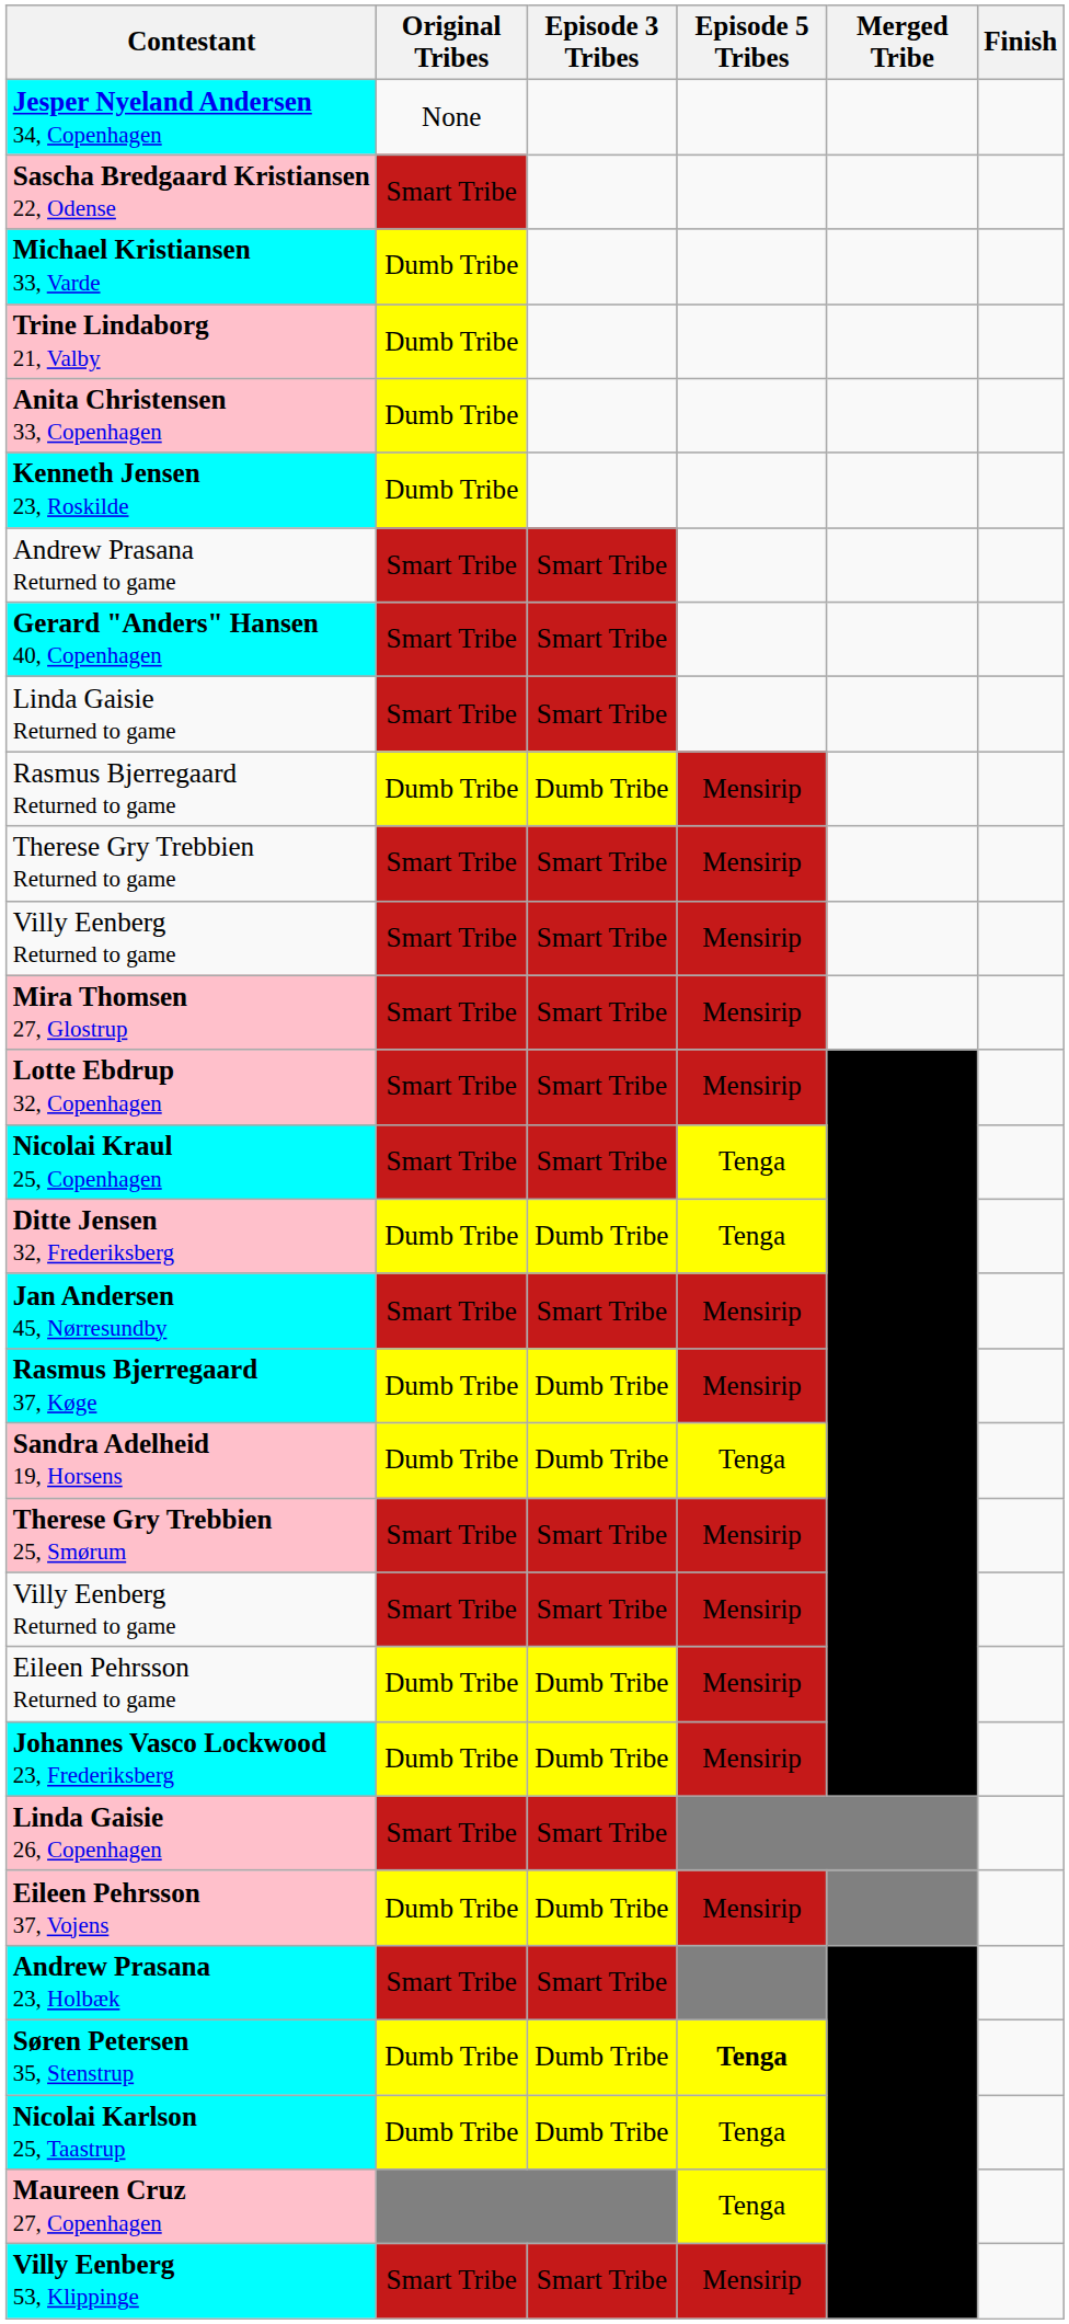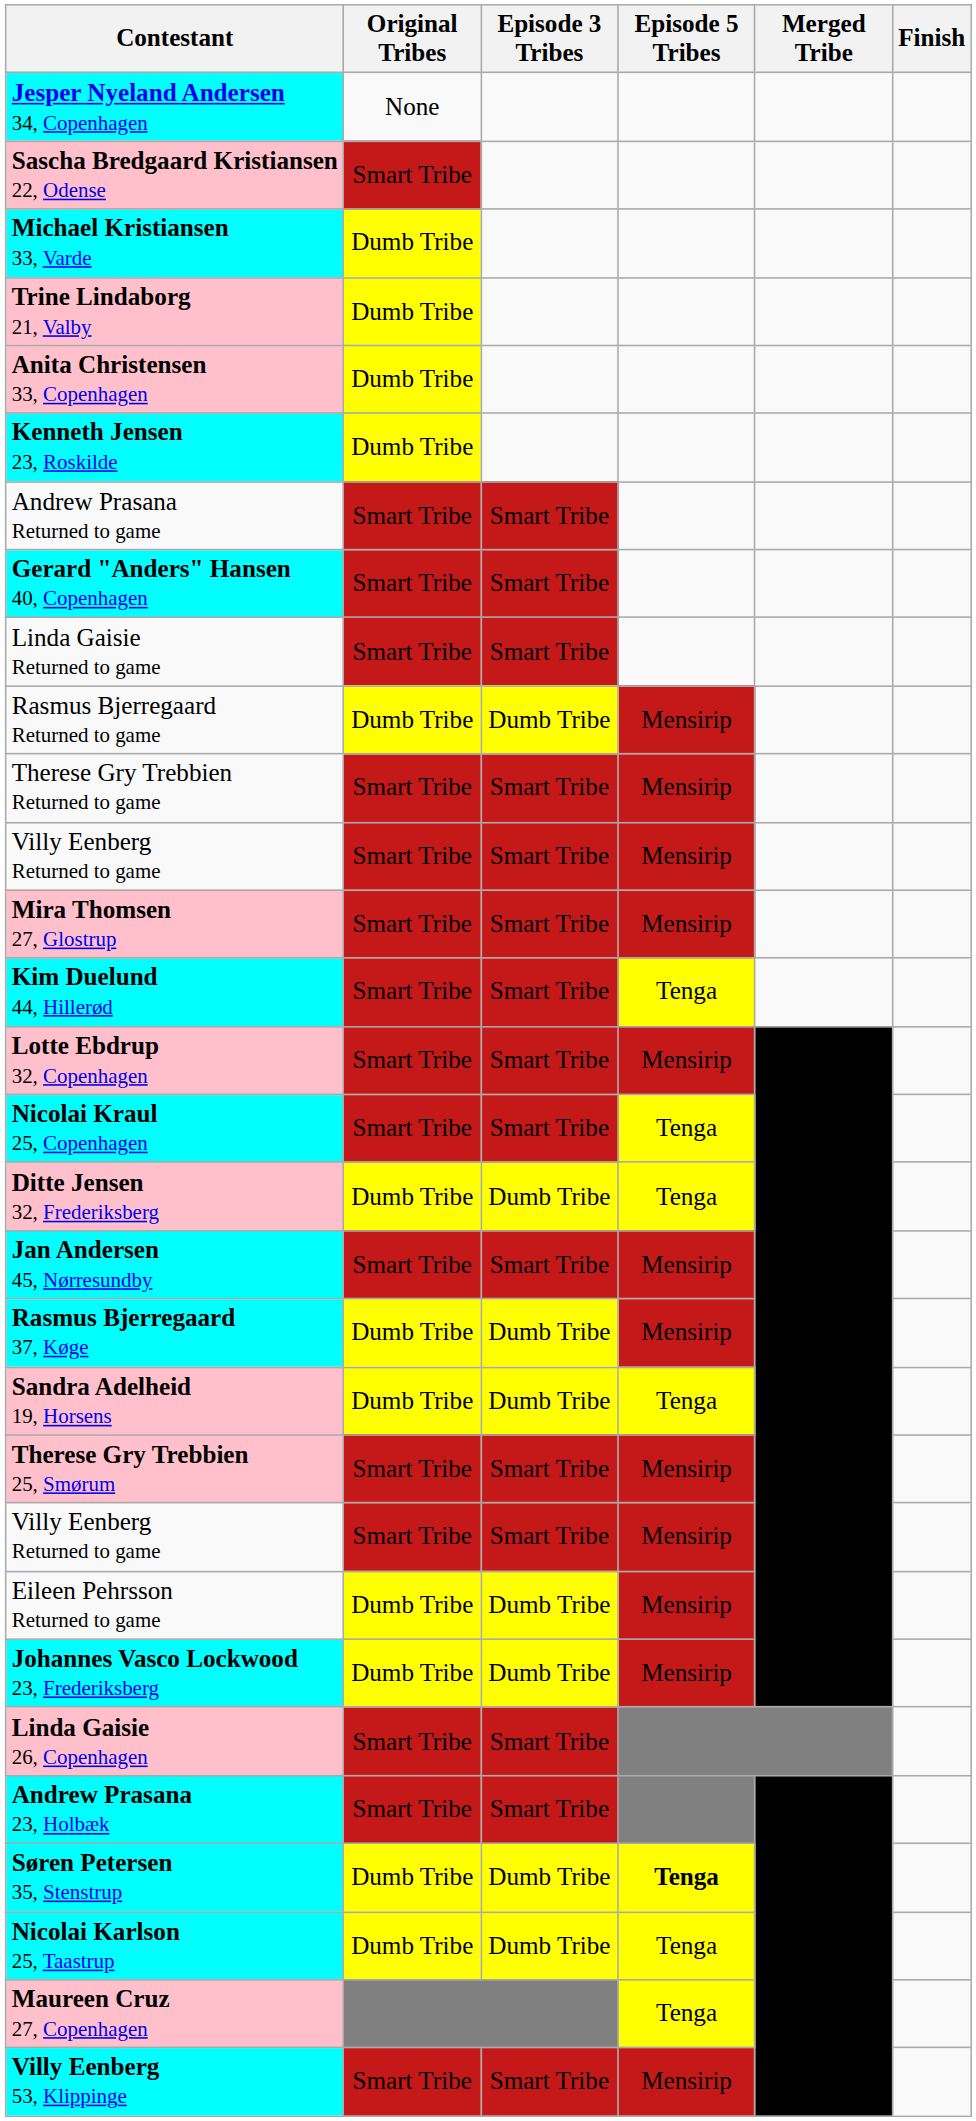+ row: Kim Duelund 44, Hillerød | Smart Tribe | Smart Tribe | Tenga
- row: Eileen Pehrsson 37, Vojens | Dumb Tribe | Dumb Tribe | Mensirip
